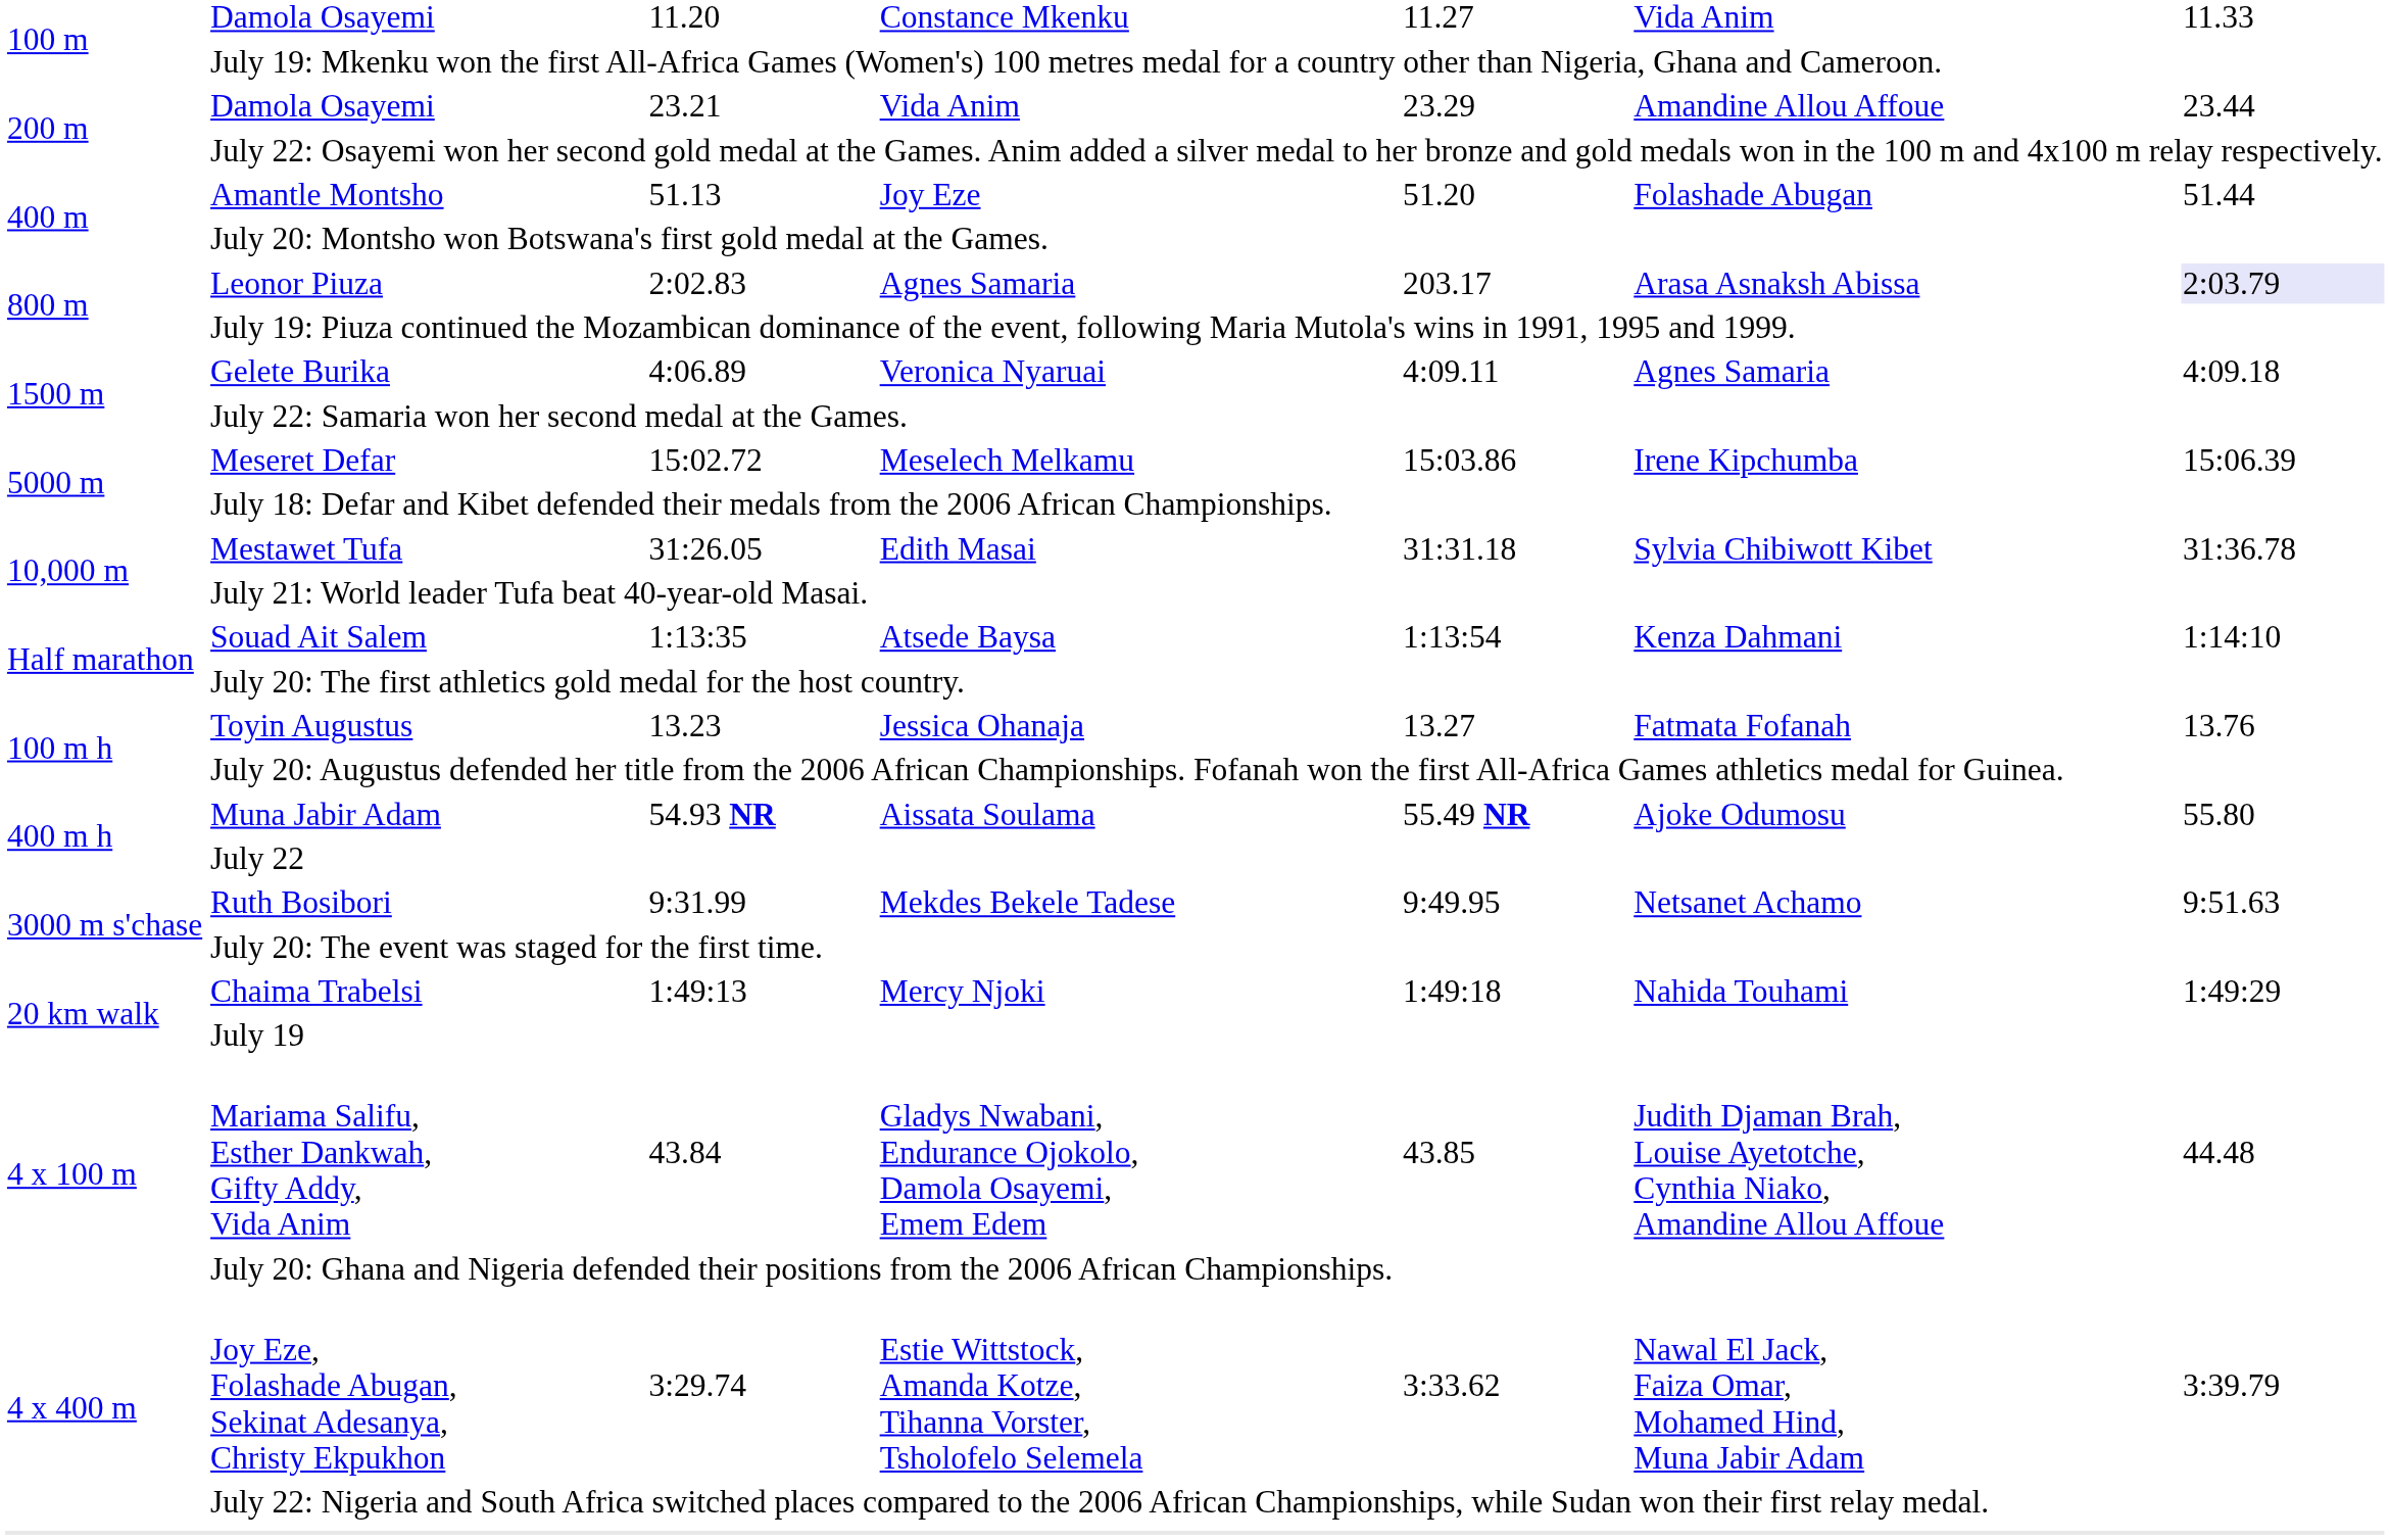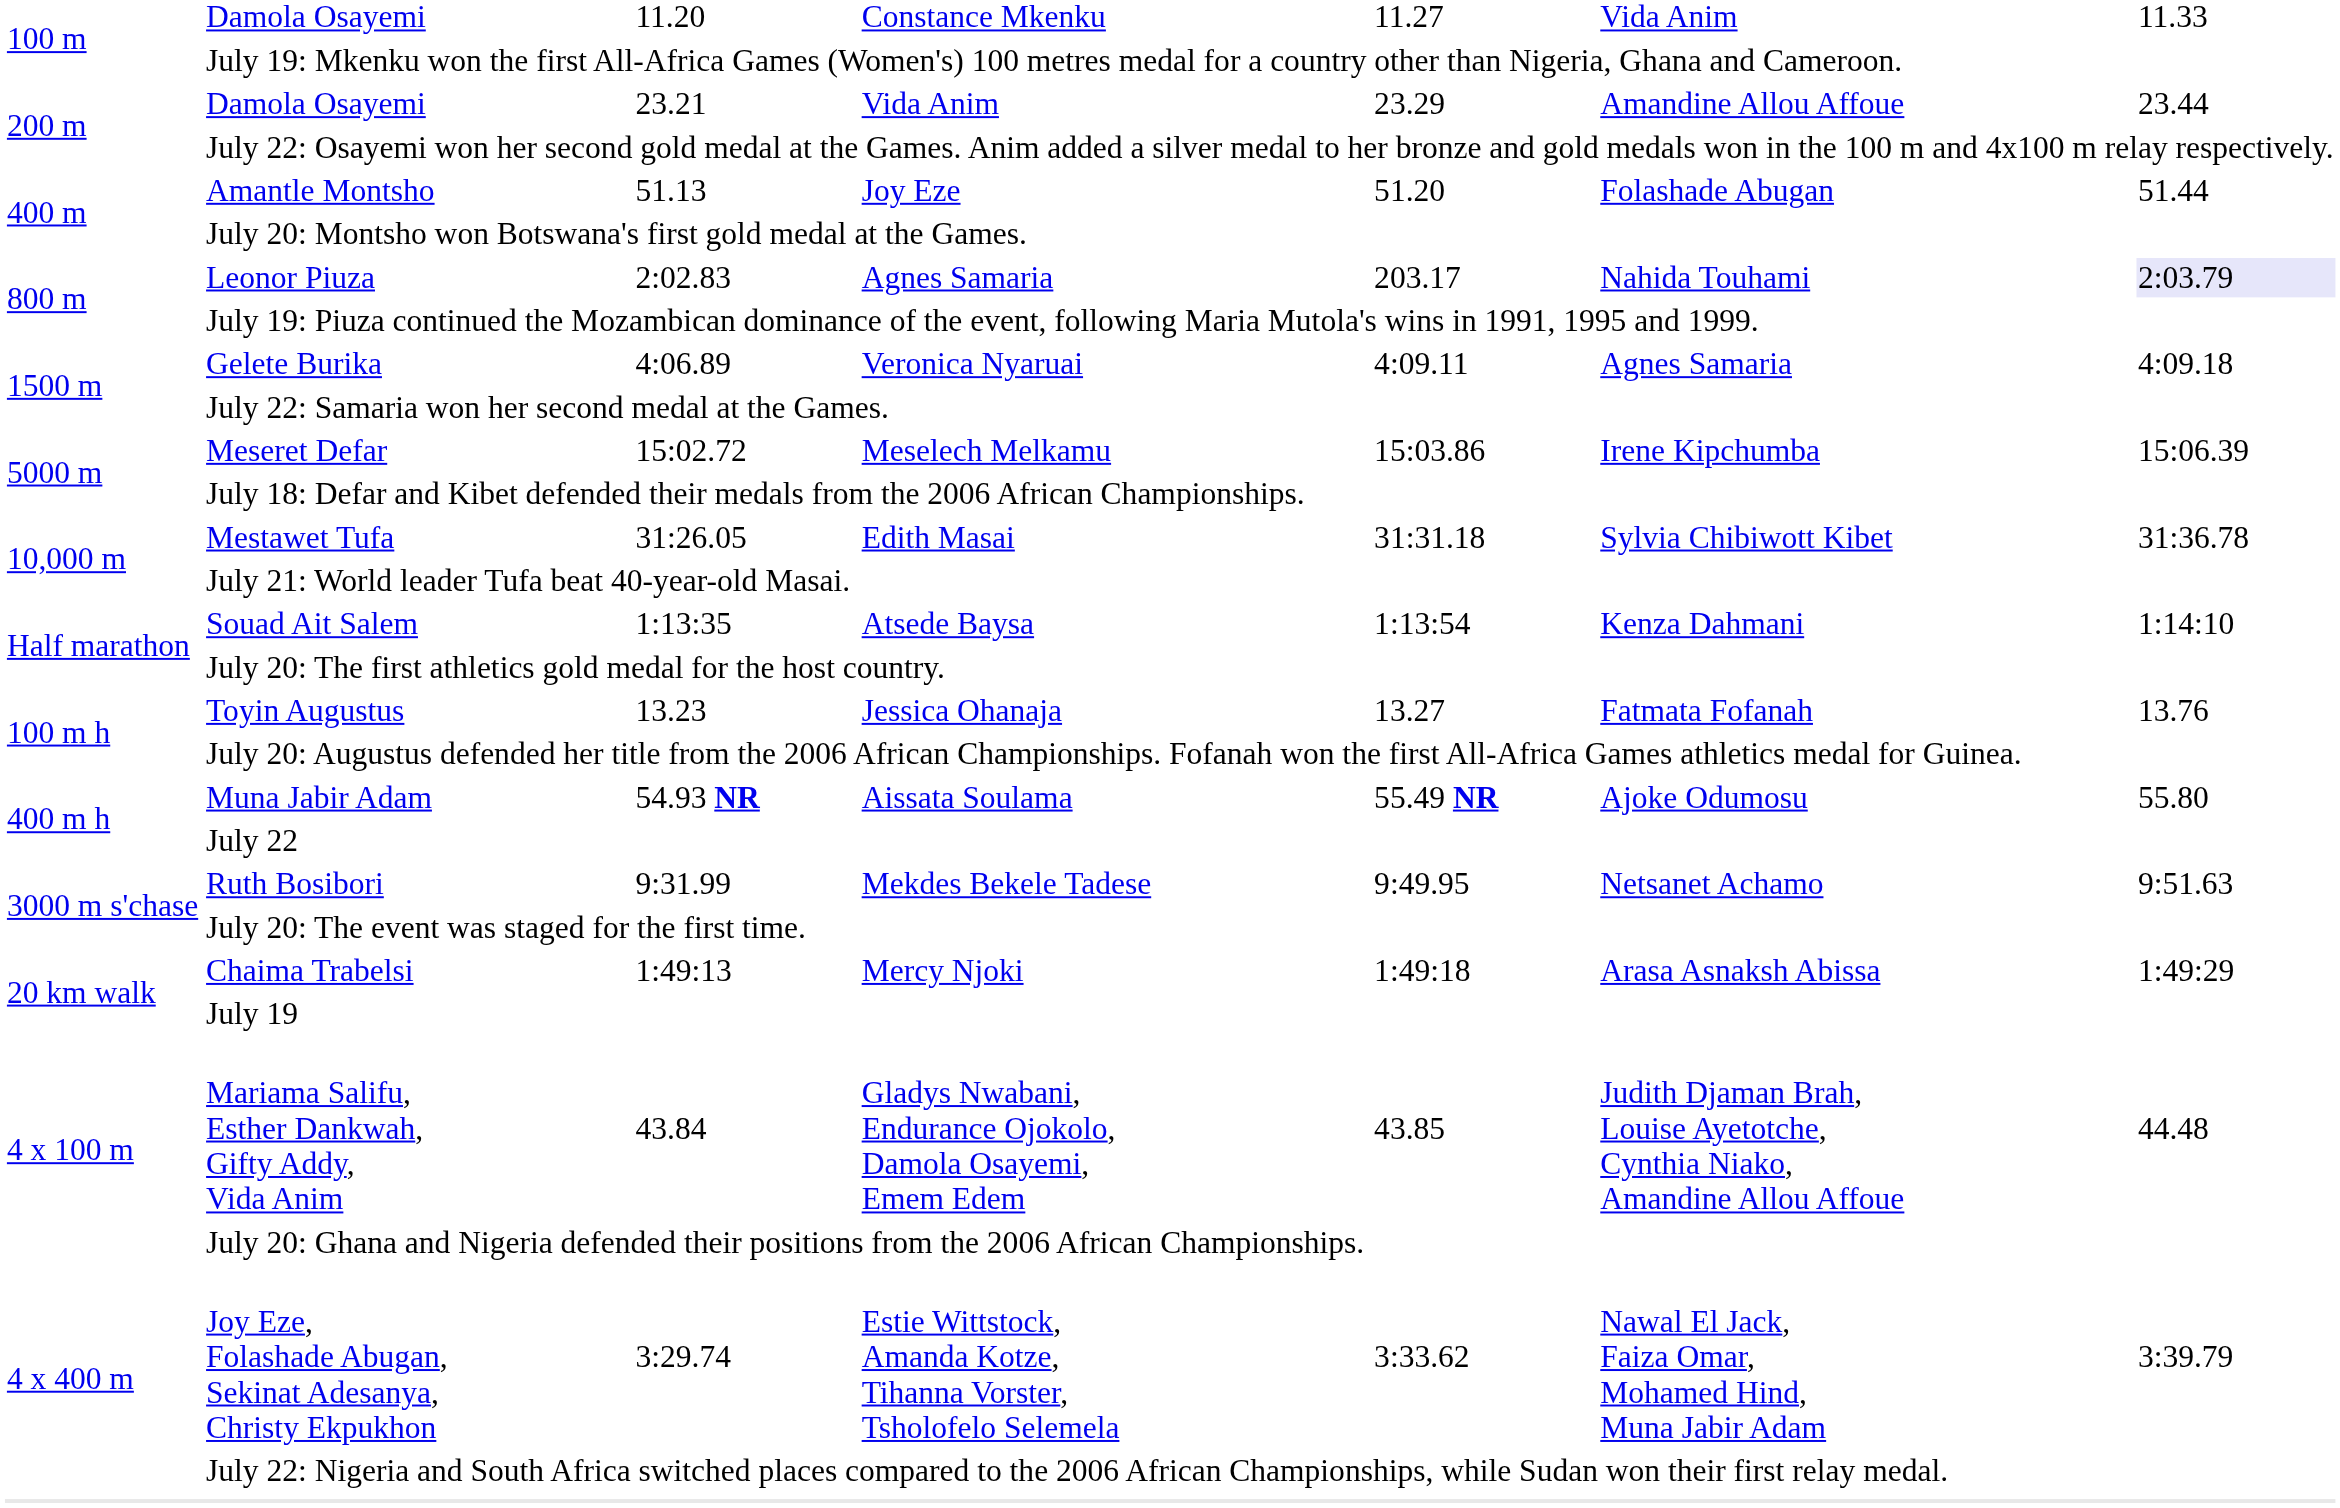Leonor Piuza | column 6: Arasa Asnaksh Abissa -> Nahida Touhami
Chaima Trabelsi | column 6: Nahida Touhami -> Arasa Asnaksh Abissa
